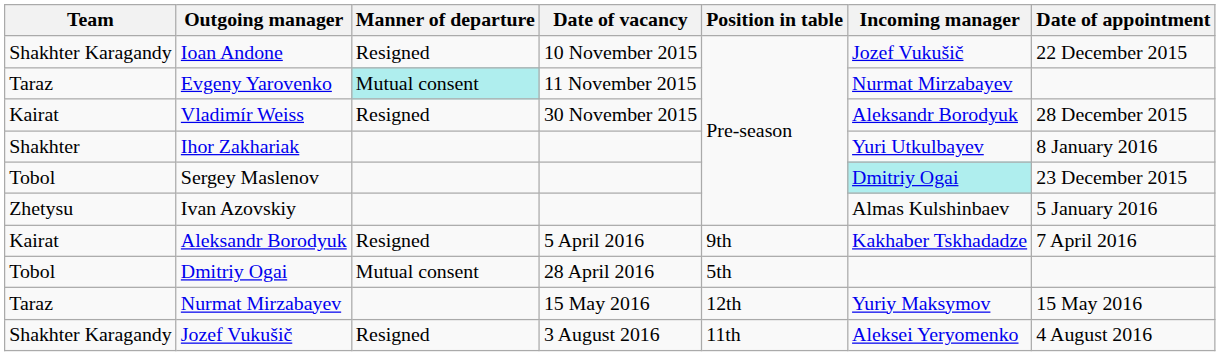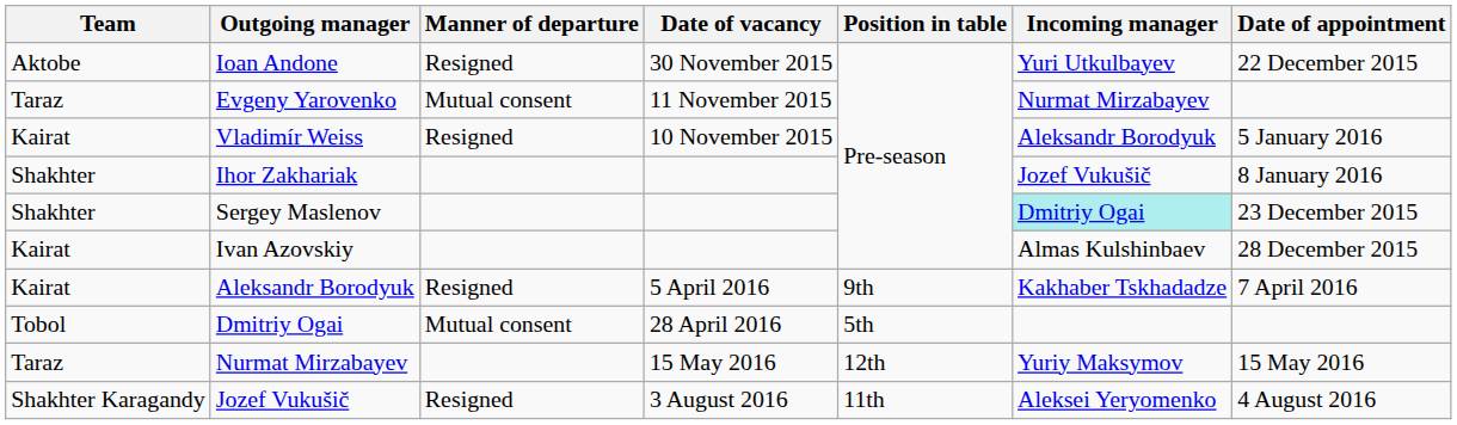Ioan Andone | Team: Shakhter Karagandy -> Aktobe
Ioan Andone | Date of vacancy: 10 November 2015 -> 30 November 2015
Ioan Andone | Incoming manager: Jozef Vukušič -> Yuri Utkulbayev
Evgeny Yarovenko | Manner of departure: paleturquoise background -> no background
Vladimír Weiss | Date of vacancy: 30 November 2015 -> 10 November 2015
Vladimír Weiss | Date of appointment: 28 December 2015 -> 5 January 2016
Ihor Zakhariak | Incoming manager: Yuri Utkulbayev -> Jozef Vukušič
Sergey Maslenov | Team: Tobol -> Shakhter
Ivan Azovskiy | Team: Zhetysu -> Kairat
Ivan Azovskiy | Date of appointment: 5 January 2016 -> 28 December 2015
